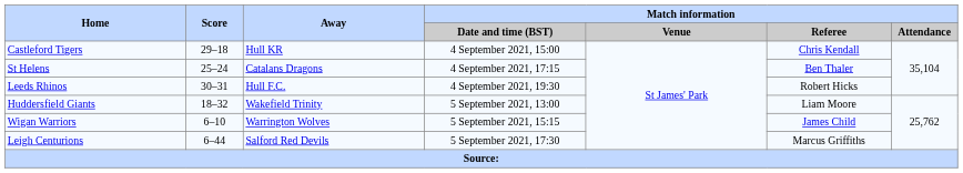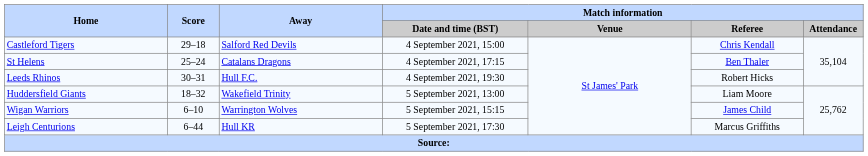Castleford Tigers | Away: Hull KR -> Salford Red Devils
Leigh Centurions | Away: Salford Red Devils -> Hull KR
